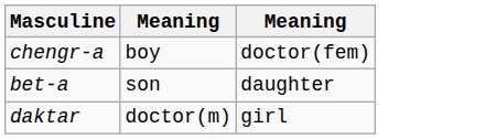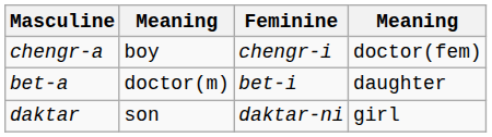+ column: Feminine | chengr-i | bet-i | daktar-ni
bet-a | column 2: son -> doctor(m)
daktar | column 2: doctor(m) -> son
